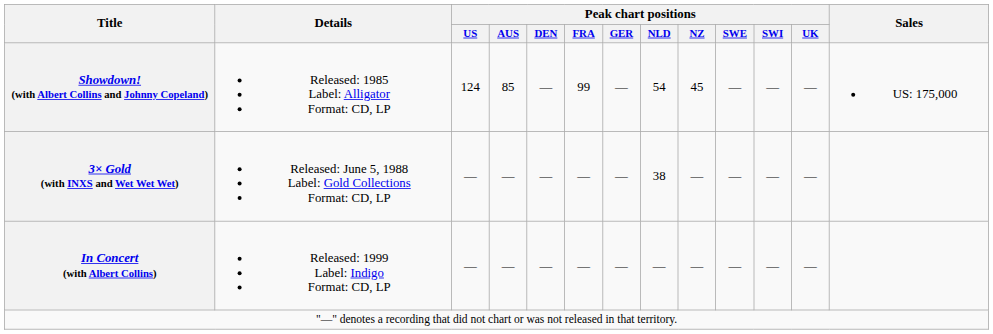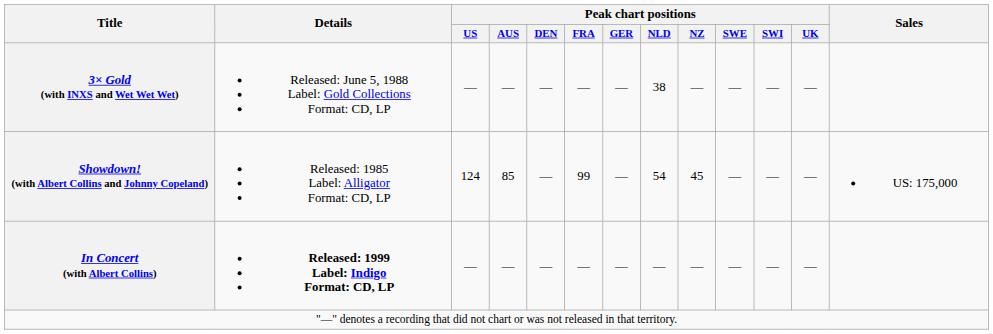rows swapped: Showdown! (with Albert Collins and Johnny Copeland) <-> 3× Gold (with INXS and Wet Wet Wet)
In Concert (with Albert Collins) | Details: normal -> bold
